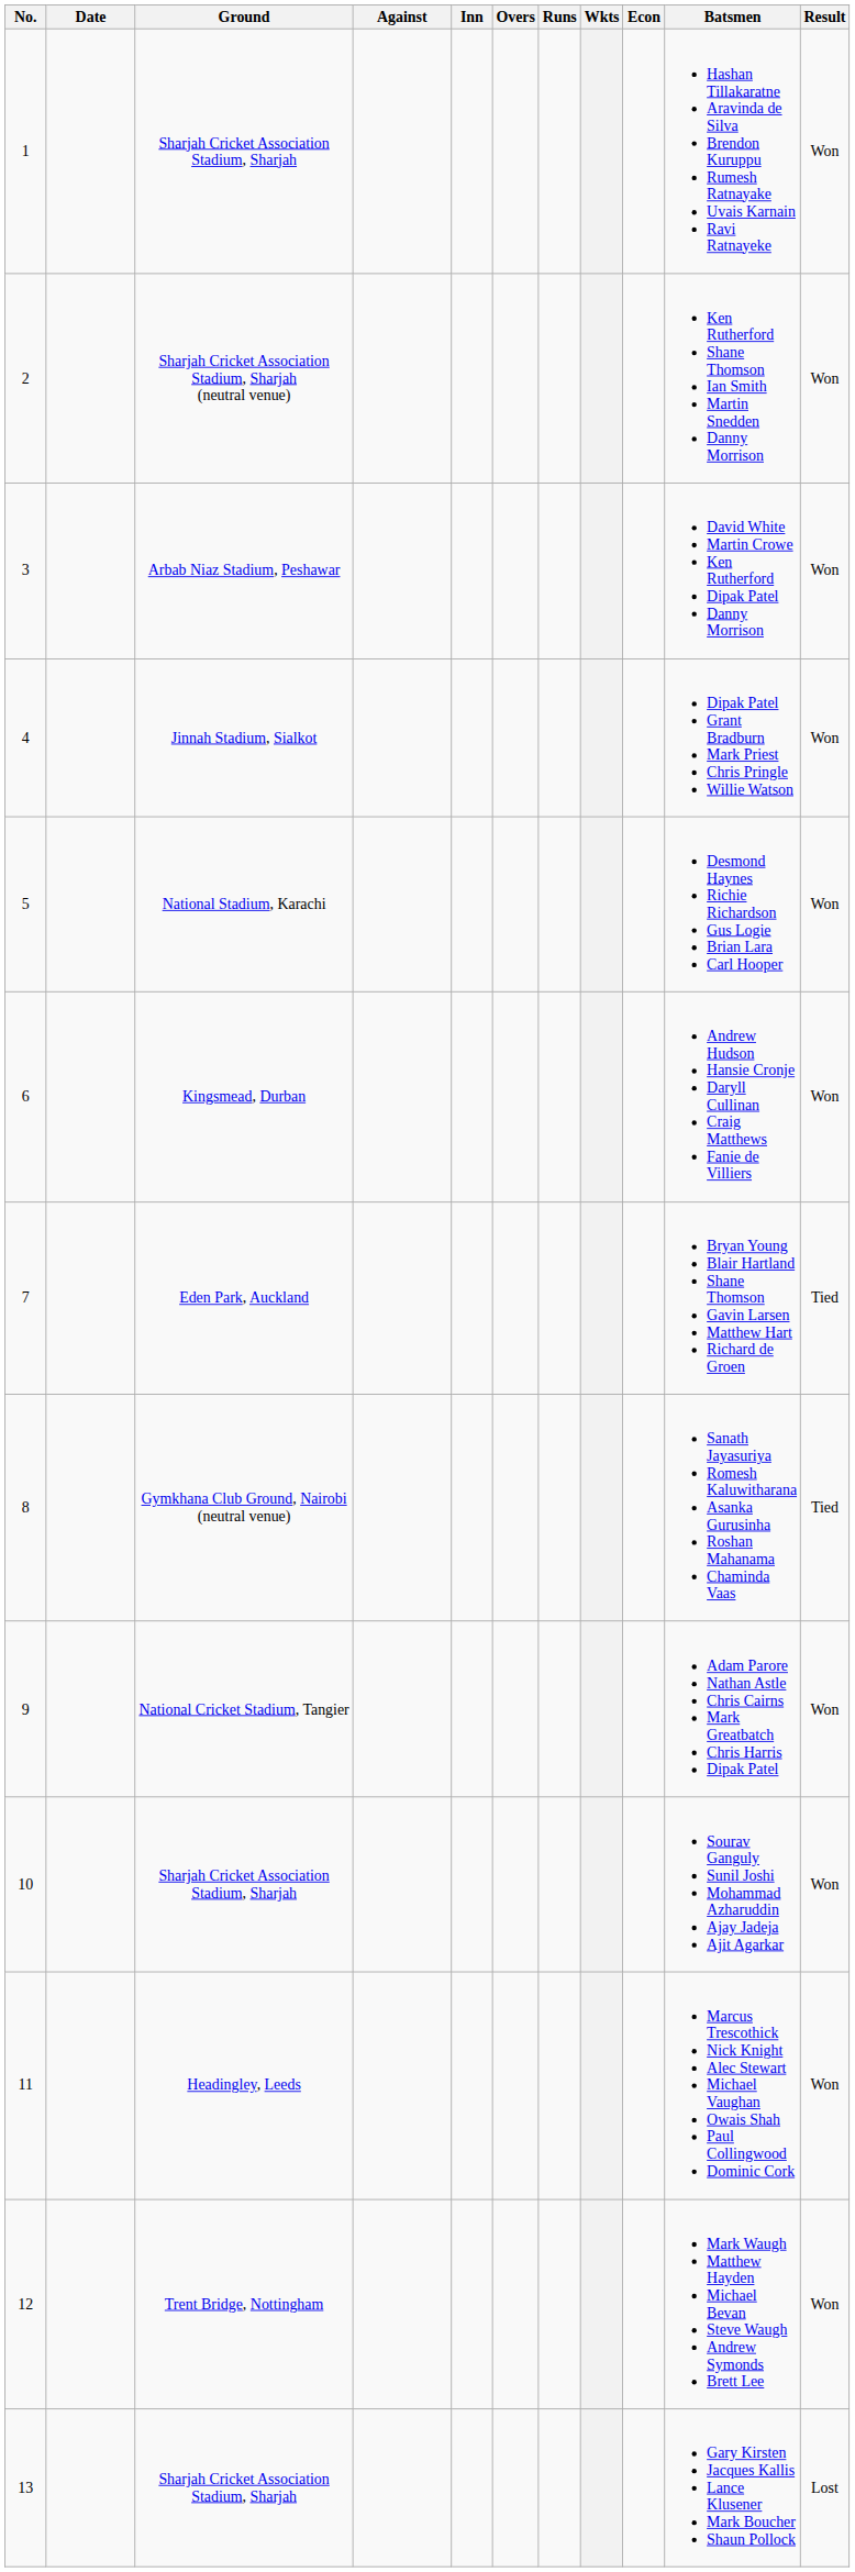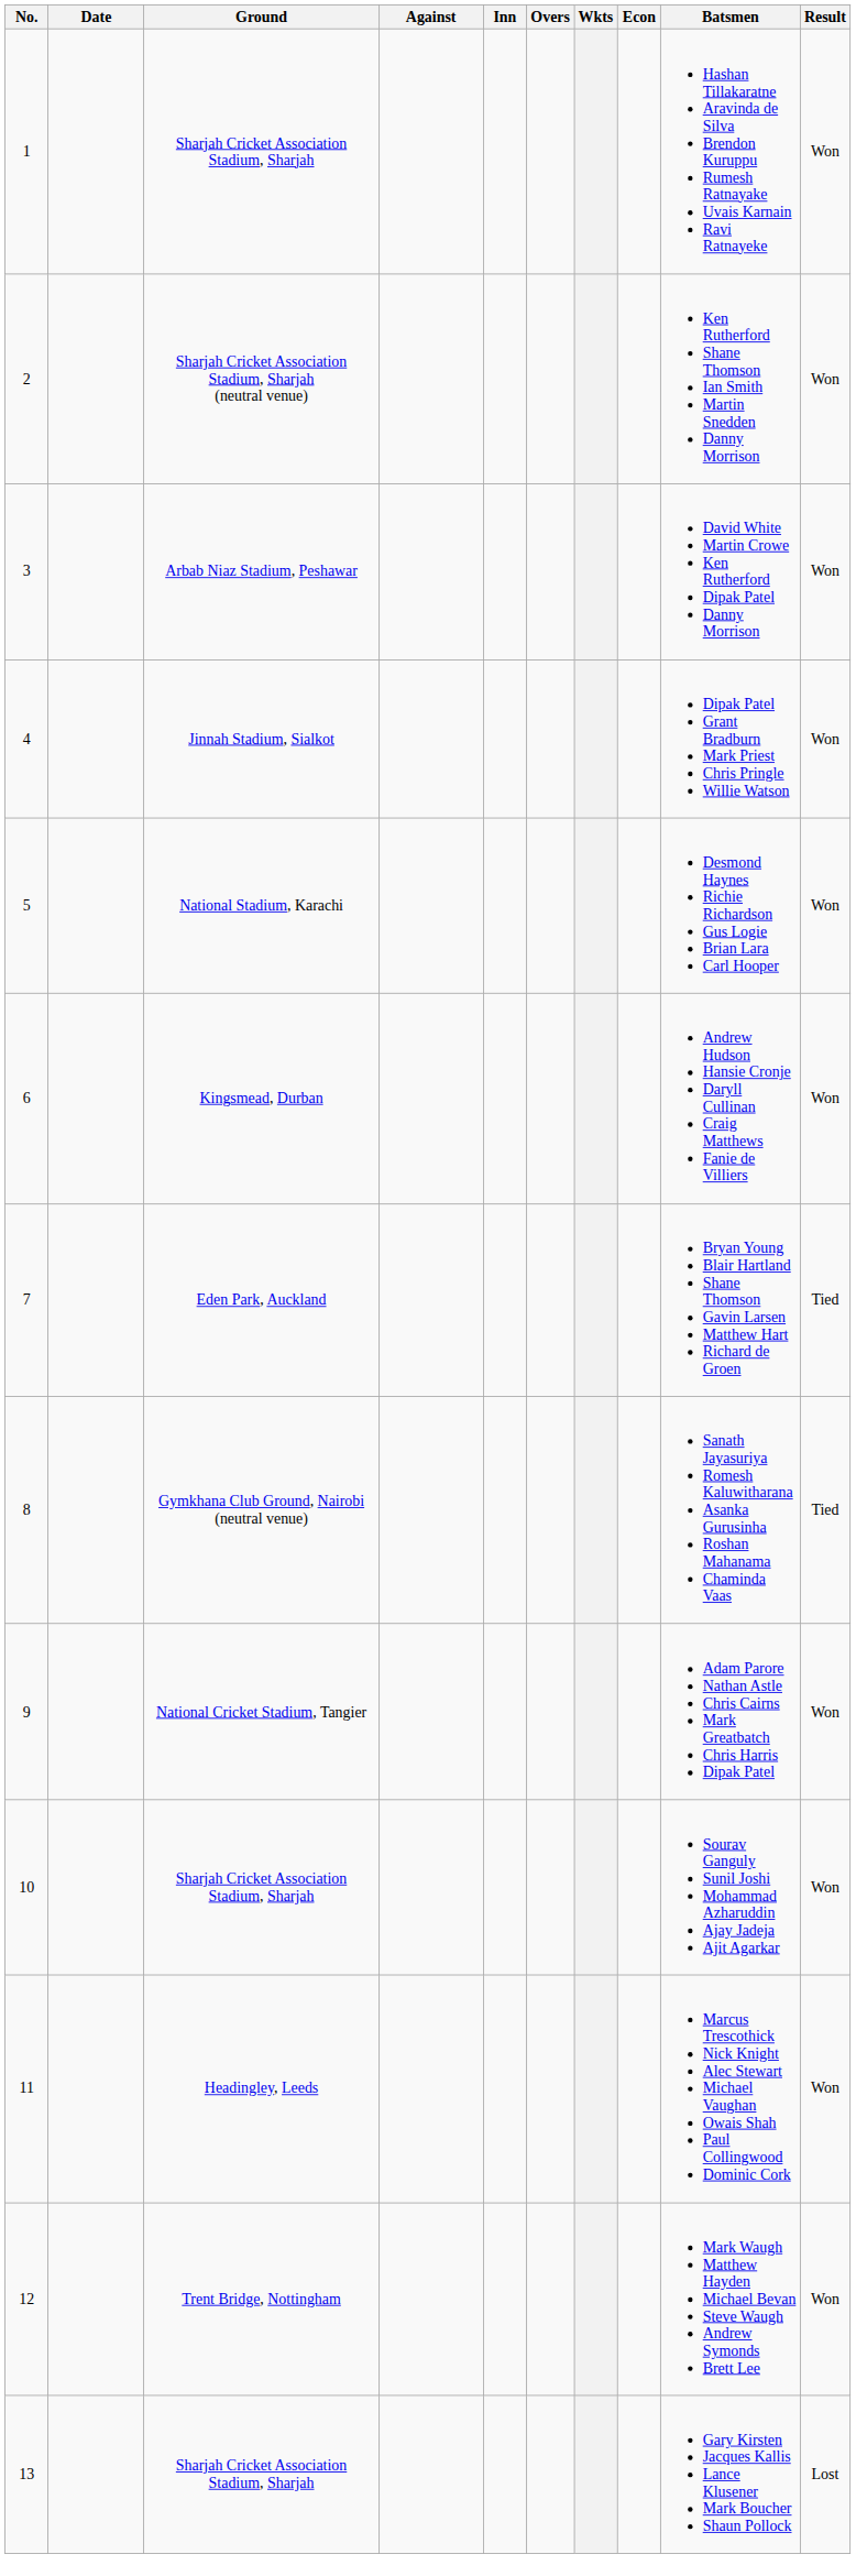- column: Runs
